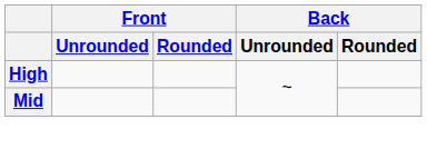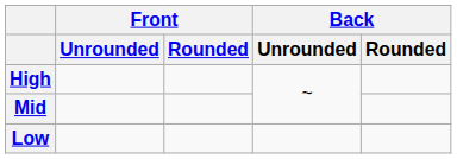+ row: Low
